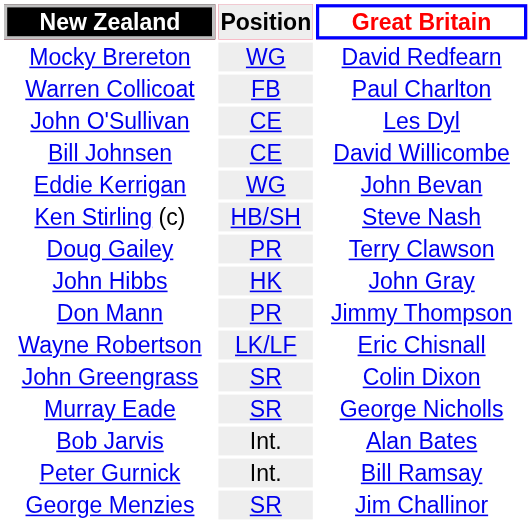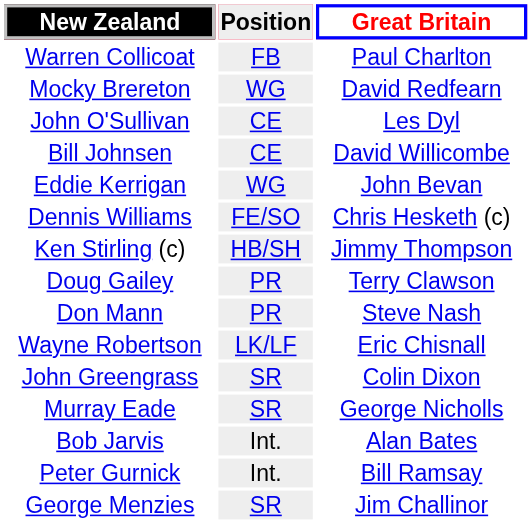rows swapped: Warren Collicoat <-> Mocky Brereton
+ row: Dennis Williams | FE/SO | Chris Hesketh (c)
Ken Stirling (c) | Great Britain: Steve Nash -> Jimmy Thompson
- row: John Hibbs | HK | John Gray
Don Mann | Great Britain: Jimmy Thompson -> Steve Nash
